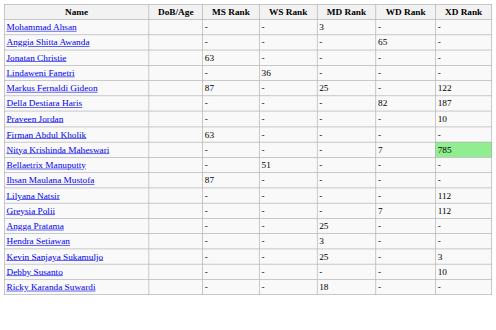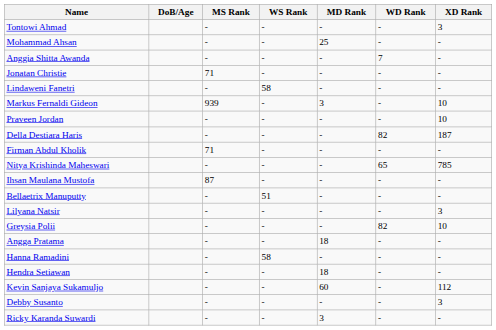+ row: Tontowi Ahmad | - | - | - | - | 3
Mohammad Ahsan | MD Rank: 3 -> 25
Anggia Shitta Awanda | WD Rank: 65 -> 7
Jonatan Christie | MS Rank: 63 -> 71
Lindaweni Fanetri | WS Rank: 36 -> 58
Markus Fernaldi Gideon | MS Rank: 87 -> 939
Markus Fernaldi Gideon | MD Rank: 25 -> 3
Markus Fernaldi Gideon | XD Rank: 122 -> 10
rows swapped: Della Destiara Haris <-> Praveen Jordan
Firman Abdul Kholik | MS Rank: 63 -> 71
Nitya Krishinda Maheswari | WD Rank: 7 -> 65
Nitya Krishinda Maheswari | XD Rank: lightgreen background -> no background
rows swapped: Bellaetrix Manuputty <-> Ihsan Maulana Mustofa
Lilyana Natsir | XD Rank: 112 -> 3
Greysia Polii | WD Rank: 7 -> 82
Greysia Polii | XD Rank: 112 -> 10
Angga Pratama | MD Rank: 25 -> 18
+ row: Hanna Ramadini | - | 58 | - | - | -
Hendra Setiawan | MD Rank: 3 -> 18
Kevin Sanjaya Sukamuljo | MD Rank: 25 -> 60
Kevin Sanjaya Sukamuljo | XD Rank: 3 -> 112
Debby Susanto | XD Rank: 10 -> 3
Ricky Karanda Suwardi | MD Rank: 18 -> 3
